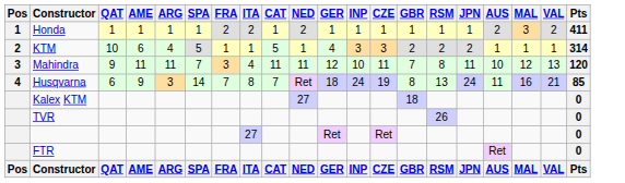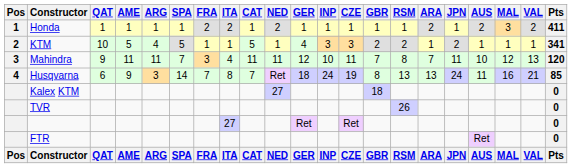+ column: ARA | 2 | 1 | 7 | 13 | ARA
KTM | AME: 6 -> 5
KTM | Pts: 314 -> 341
